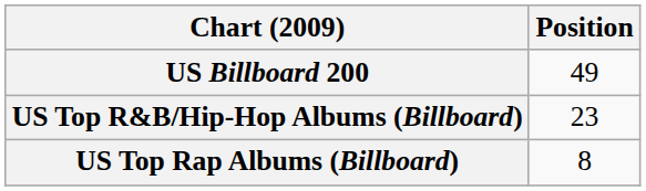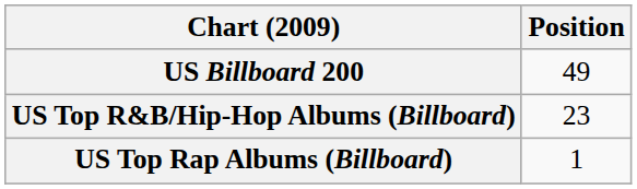US Top Rap Albums (Billboard) | Position: 8 -> 1
